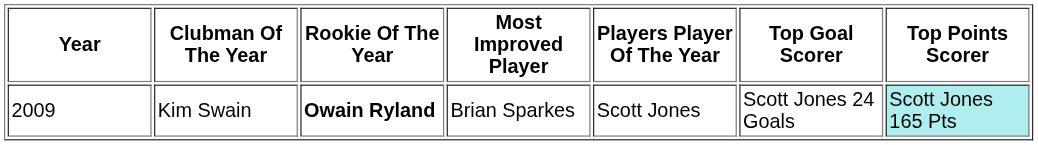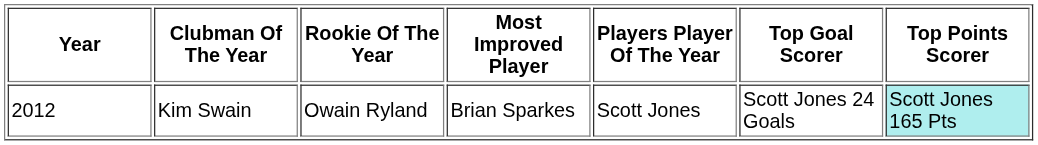Kim Swain | Year: 2009 -> 2012
Kim Swain | Rookie Of The Year: bold -> normal
